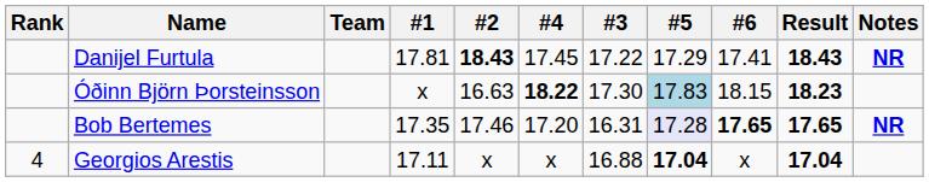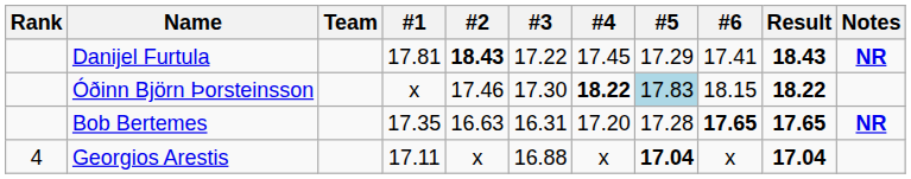columns swapped: #3 <-> #4
Óðinn Björn Þorsteinsson | #2: 16.63 -> 17.46
Óðinn Björn Þorsteinsson | Result: 18.23 -> 18.22
Bob Bertemes | #2: 17.46 -> 16.63
Bob Bertemes | #5: lavender background -> no background
